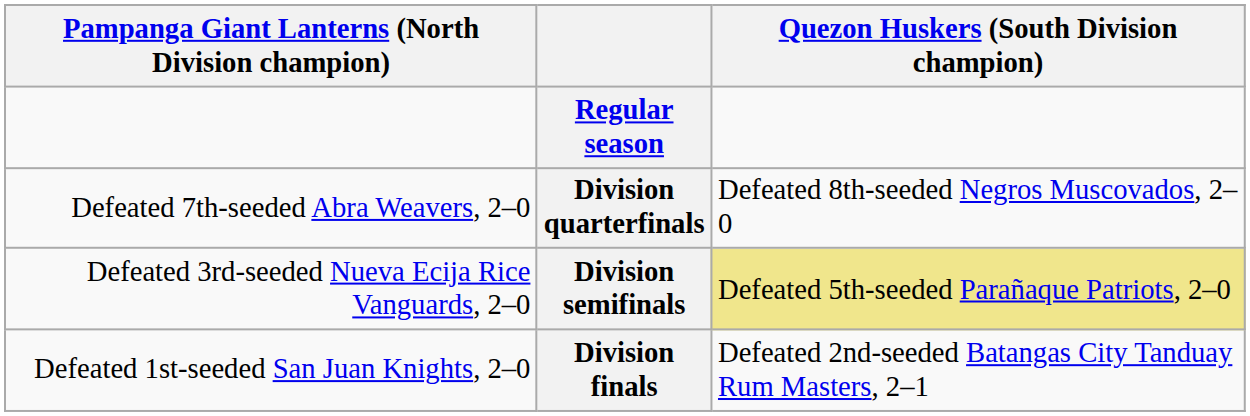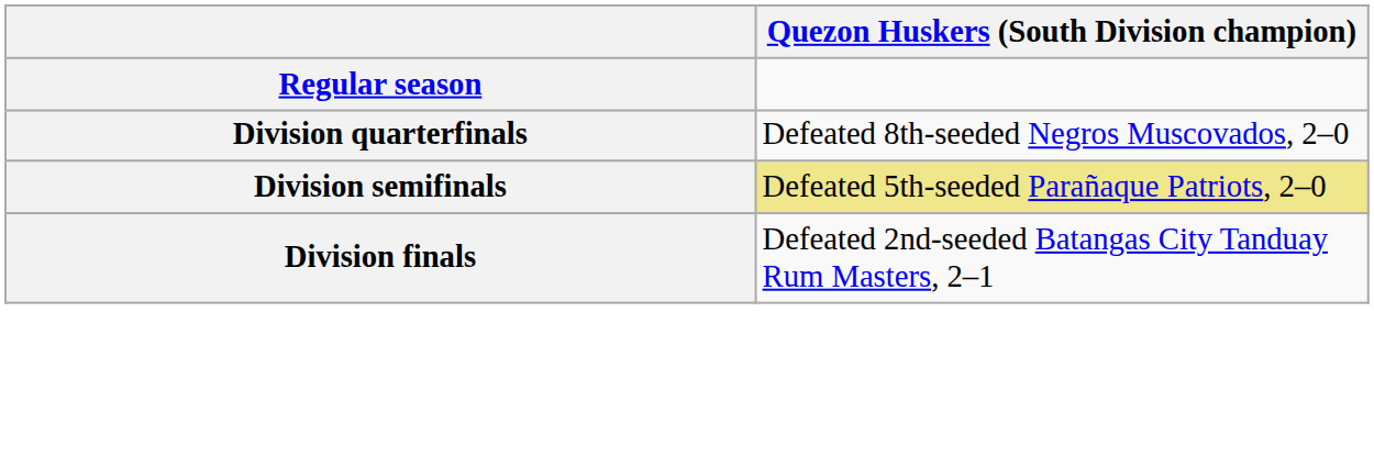- column: Pampanga Giant Lanterns (North Division champion) | Defeated 7th-seeded Abra Weavers, 2–0 | Defeated 3rd-seeded Nueva Ecija Rice Vanguards, 2–0 | Defeated 1st-seeded San Juan Knights, 2–0
